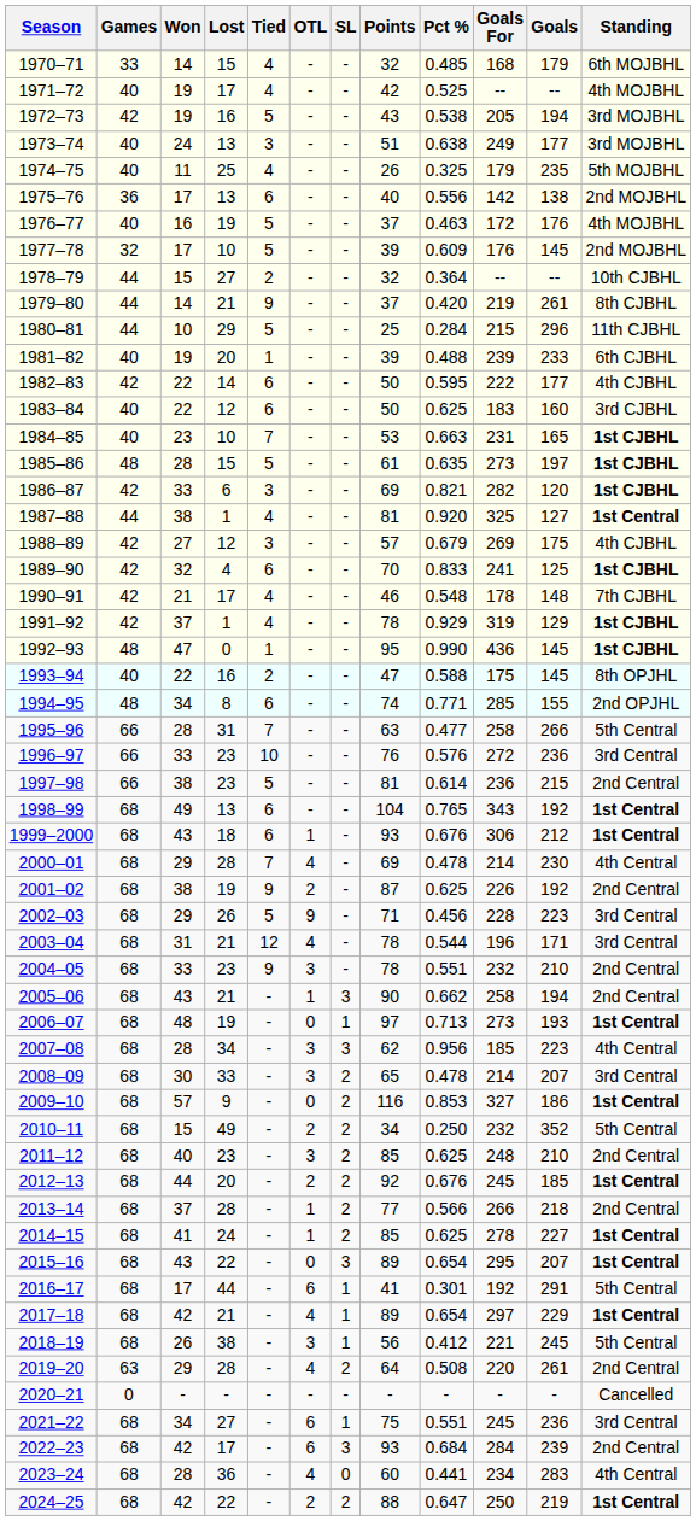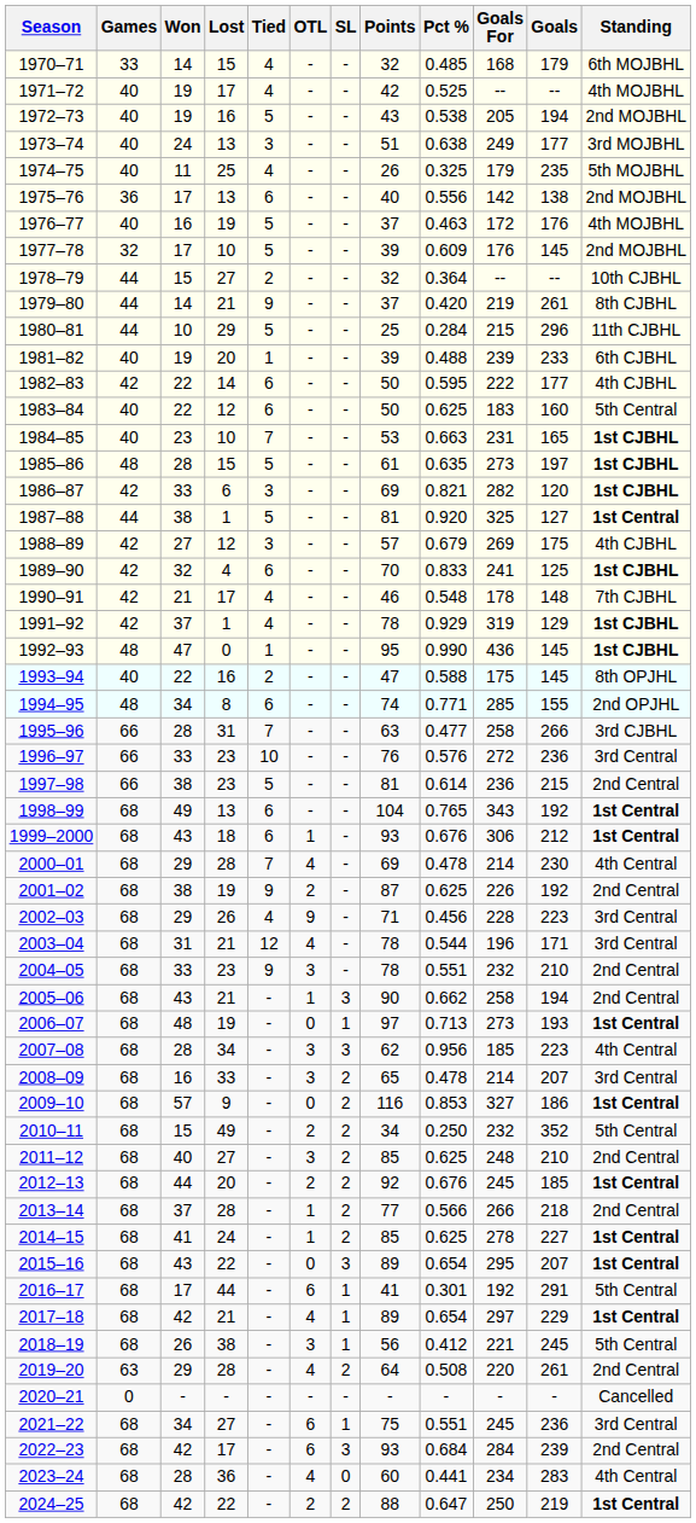1972–73 | Games: 42 -> 40
1972–73 | Standing: 3rd MOJBHL -> 2nd MOJBHL
1983–84 | Standing: 3rd CJBHL -> 5th Central
1987–88 | Tied: 4 -> 5
1995–96 | Standing: 5th Central -> 3rd CJBHL
2002–03 | Tied: 5 -> 4
2008–09 | Won: 30 -> 16
2011–12 | Lost: 23 -> 27
